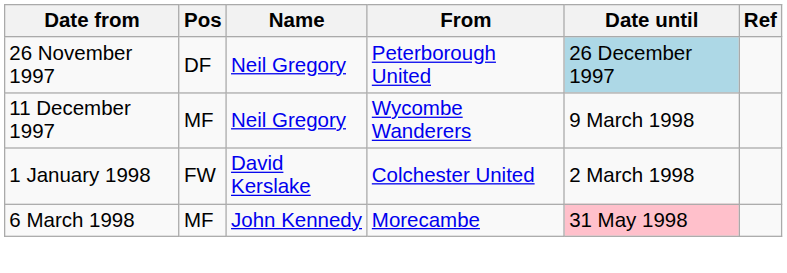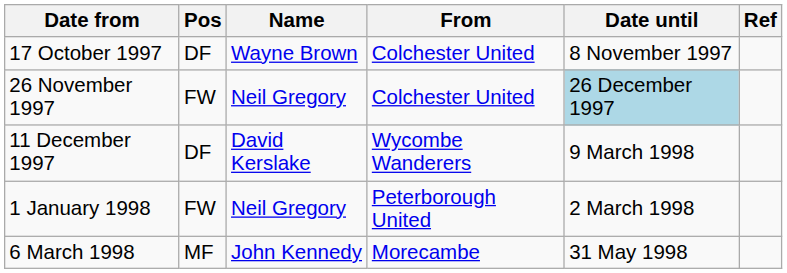+ row: 17 October 1997 | DF | Wayne Brown | Colchester United | 8 November 1997
26 November 1997 | Pos: DF -> FW
26 November 1997 | From: Peterborough United -> Colchester United
11 December 1997 | Pos: MF -> DF
11 December 1997 | Name: Neil Gregory -> David Kerslake
1 January 1998 | Name: David Kerslake -> Neil Gregory
1 January 1998 | From: Colchester United -> Peterborough United
6 March 1998 | Date until: pink background -> no background
